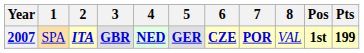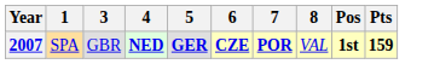- column: 2 | ITA
2007 | 3: bold -> normal
2007 | Pts: 199 -> 159
